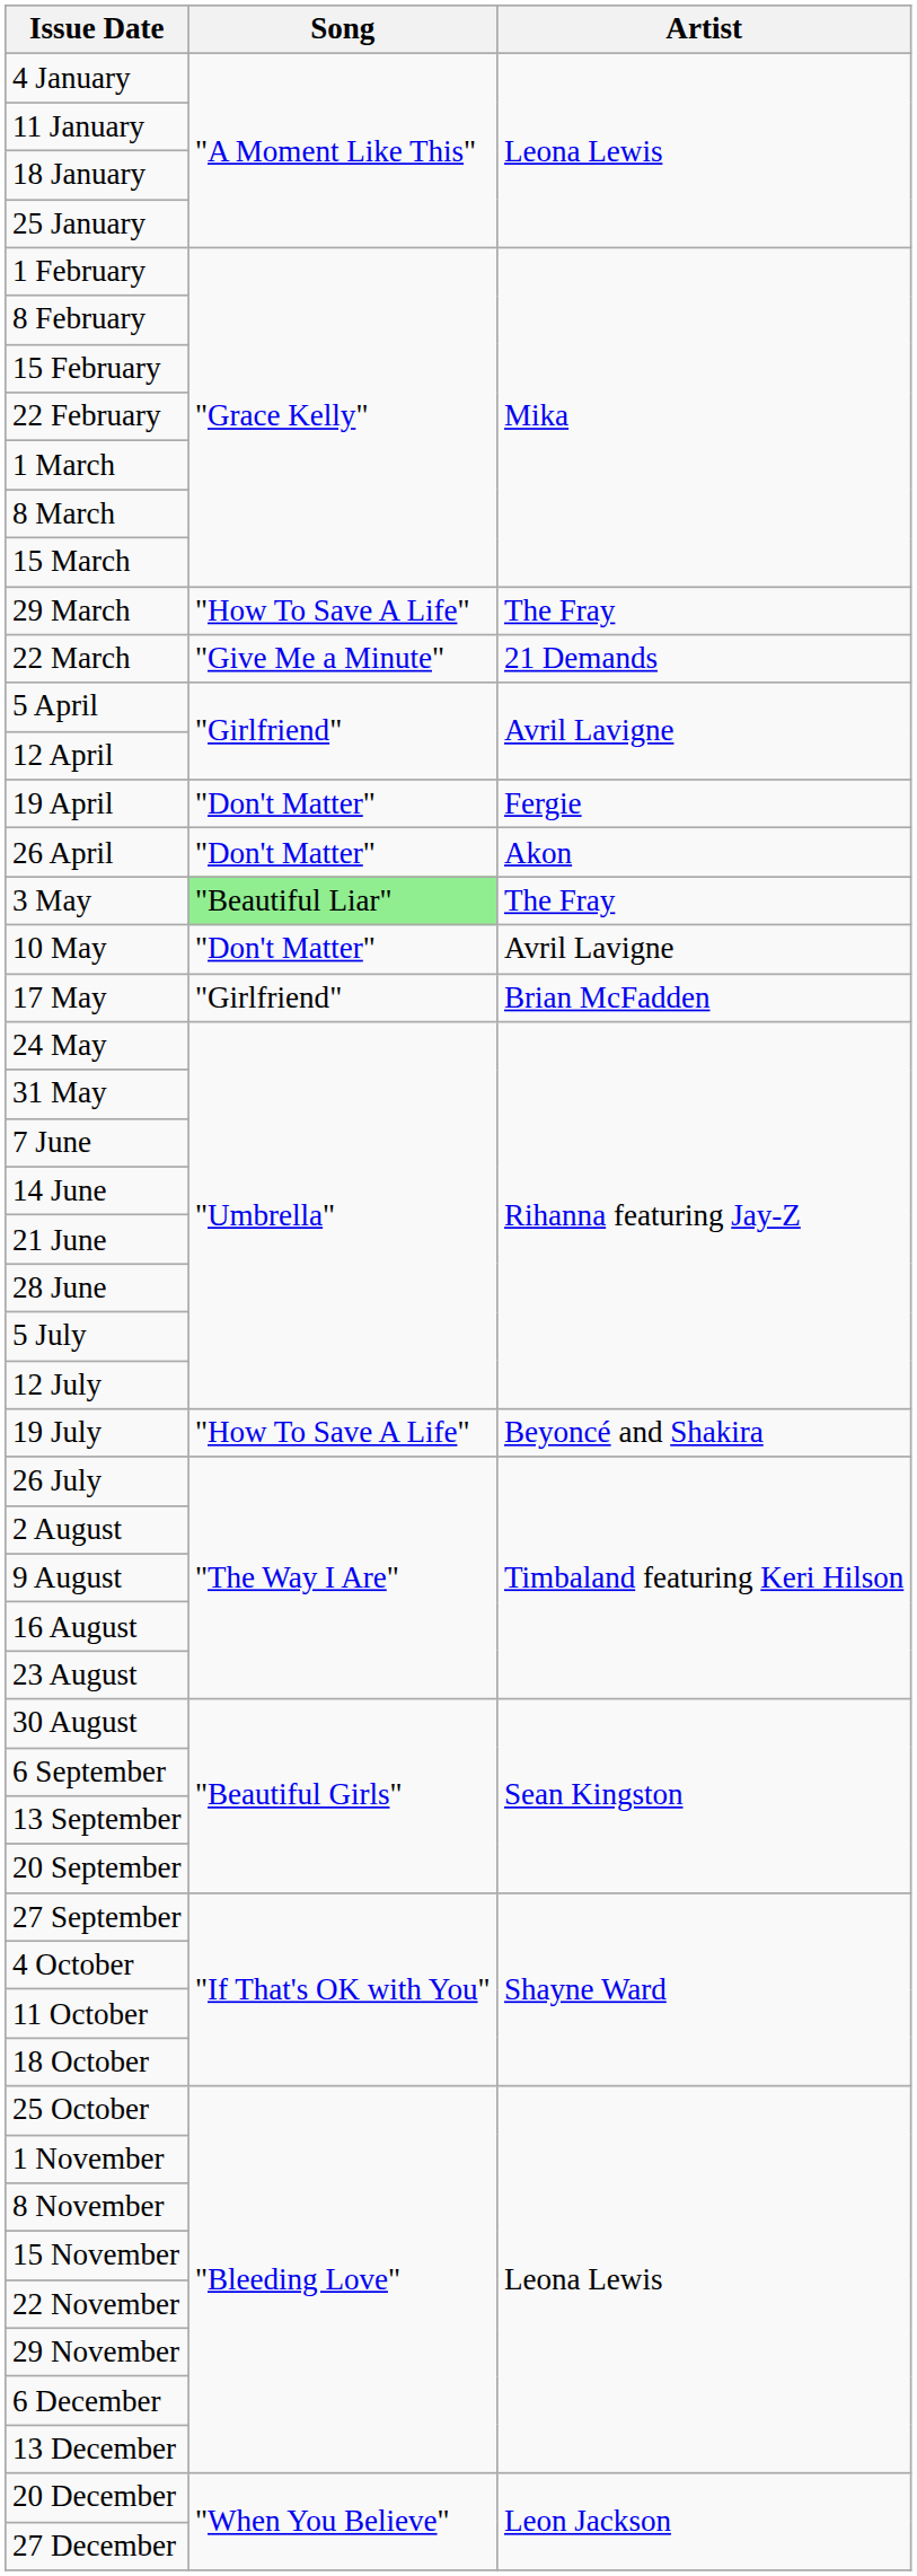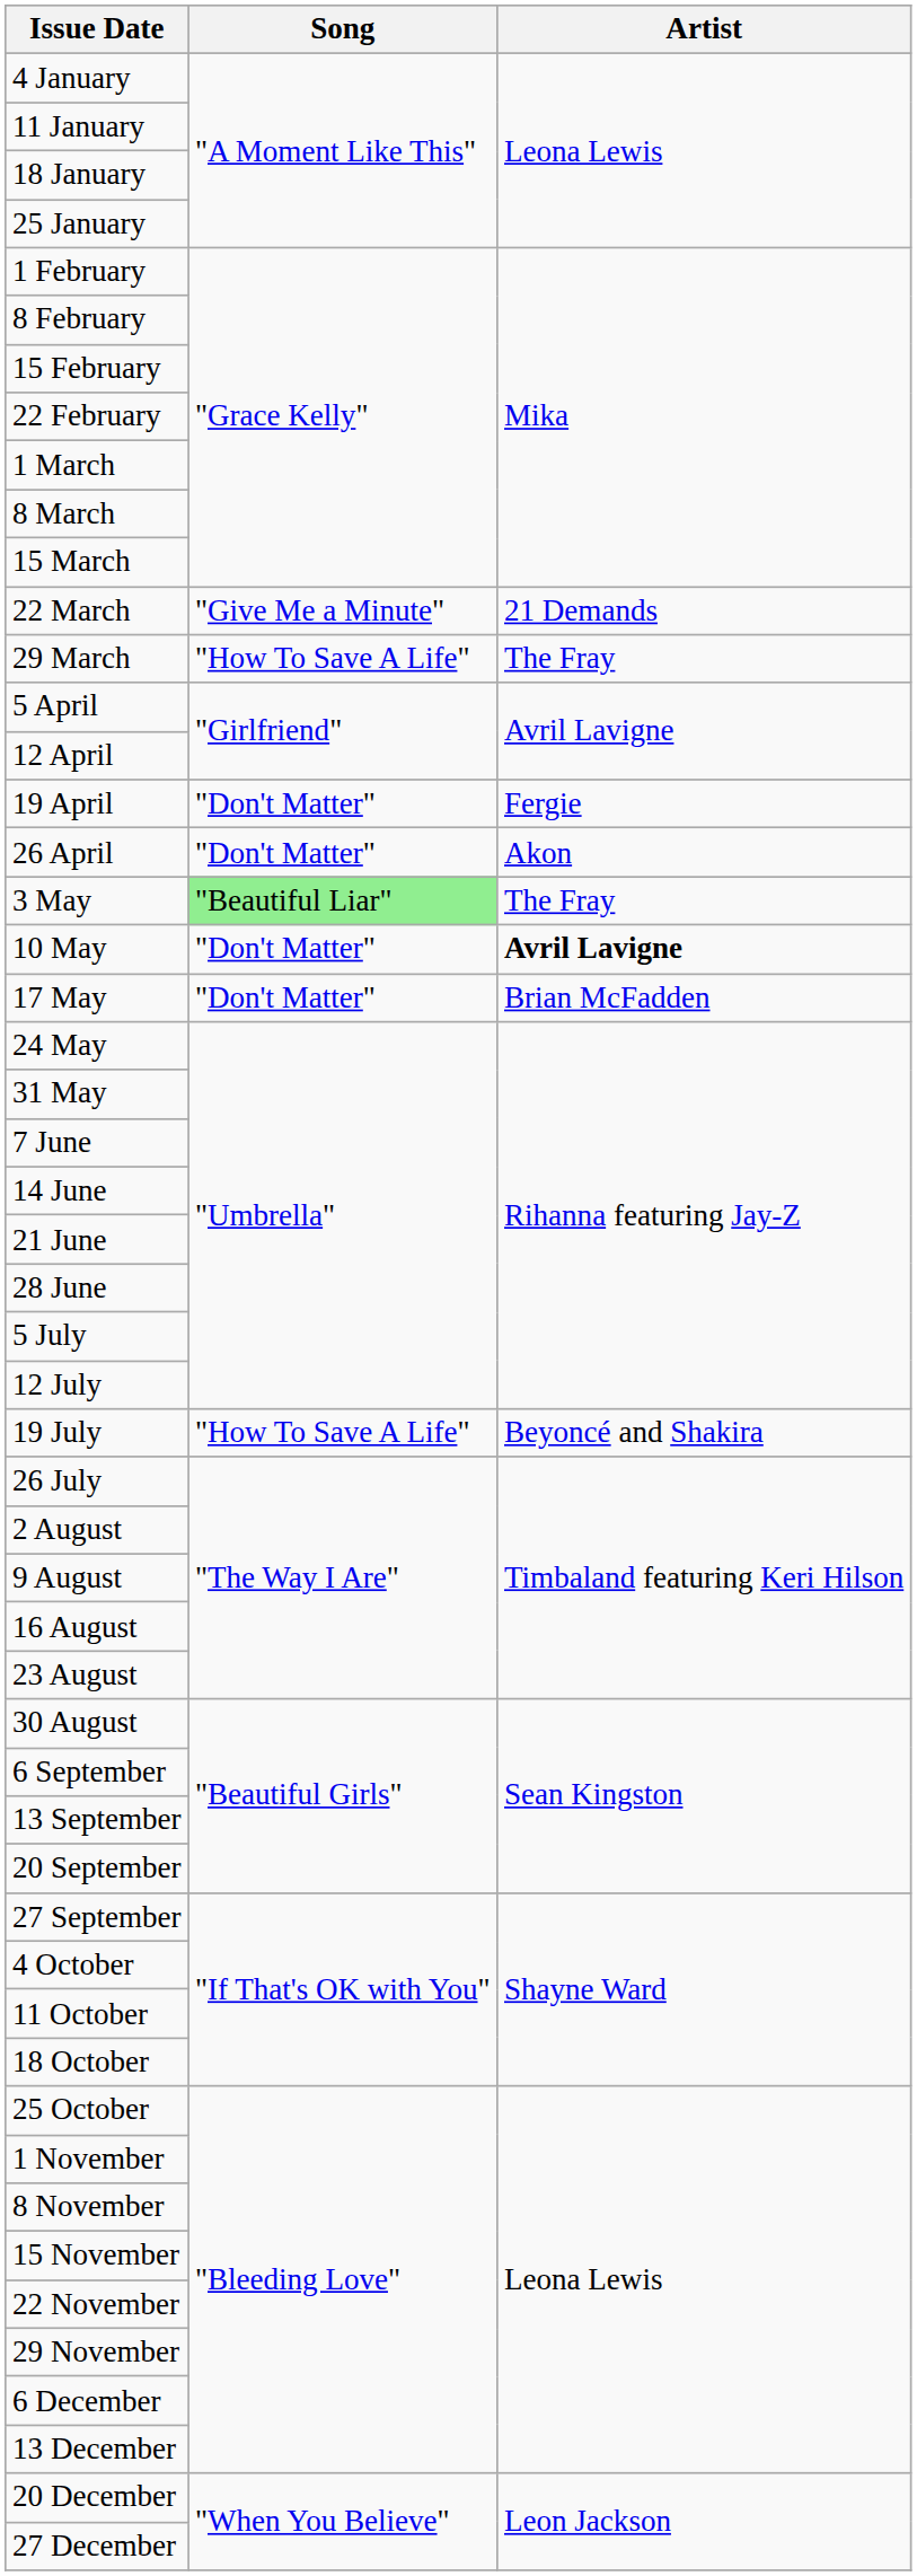rows swapped: 22 March <-> 29 March
10 May | Artist: normal -> bold
17 May | Song: "Girlfriend" -> "Don't Matter"
